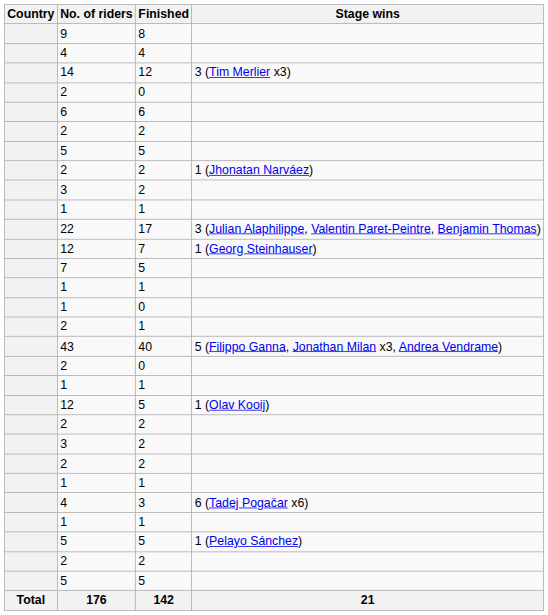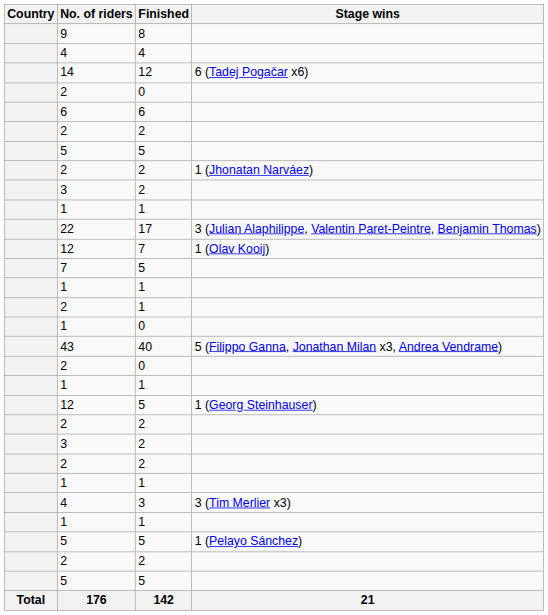14 | Stage wins: 3 (Tim Merlier x3) -> 6 (Tadej Pogačar x6)
12 / 7 | Stage wins: 1 (Georg Steinhauser) -> 1 (Olav Kooij)
rows swapped: 2 / 1 <-> 1 / 0
12 / 5 | Stage wins: 1 (Olav Kooij) -> 1 (Georg Steinhauser)
4 / 3 | Stage wins: 6 (Tadej Pogačar x6) -> 3 (Tim Merlier x3)
